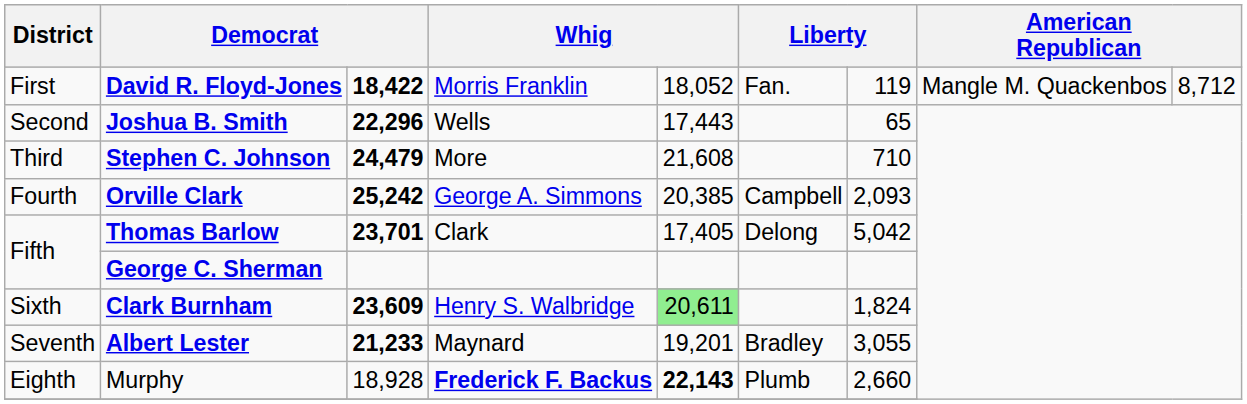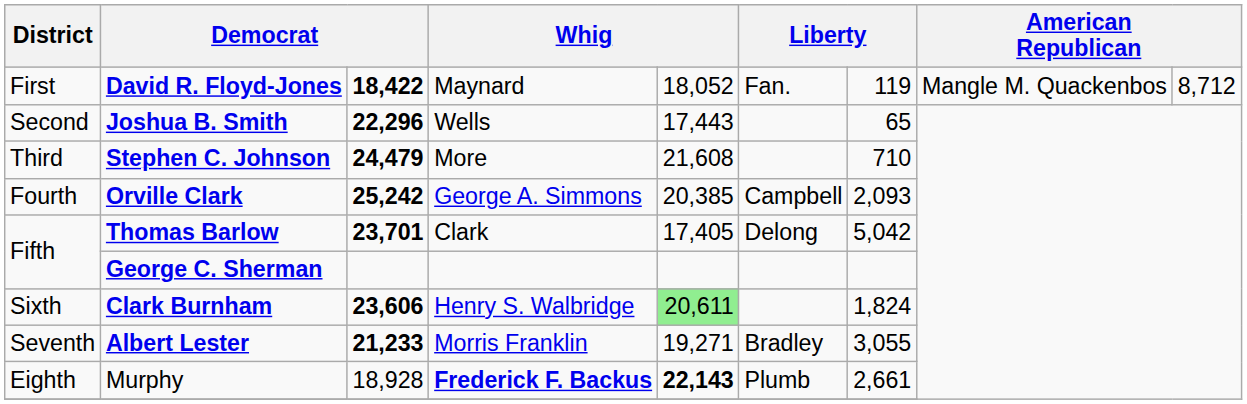David R. Floyd-Jones | column 4: Morris Franklin -> Maynard
Clark Burnham | column 3: 23,609 -> 23,606
Albert Lester | column 4: Maynard -> Morris Franklin
Albert Lester | column 5: 19,201 -> 19,271
Murphy | column 7: 2,660 -> 2,661
